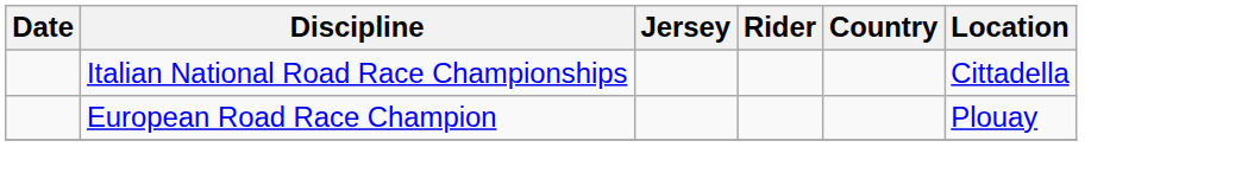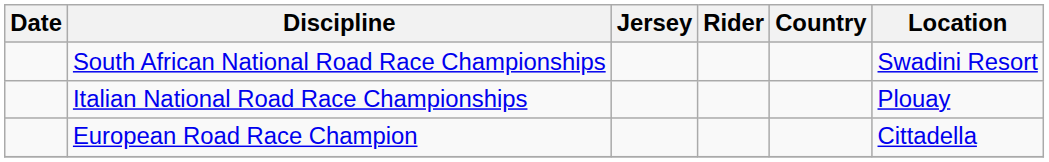+ row: South African National Road Race Championships | Swadini Resort
Italian National Road Race Championships | Location: Cittadella -> Plouay
European Road Race Champion | Location: Plouay -> Cittadella
